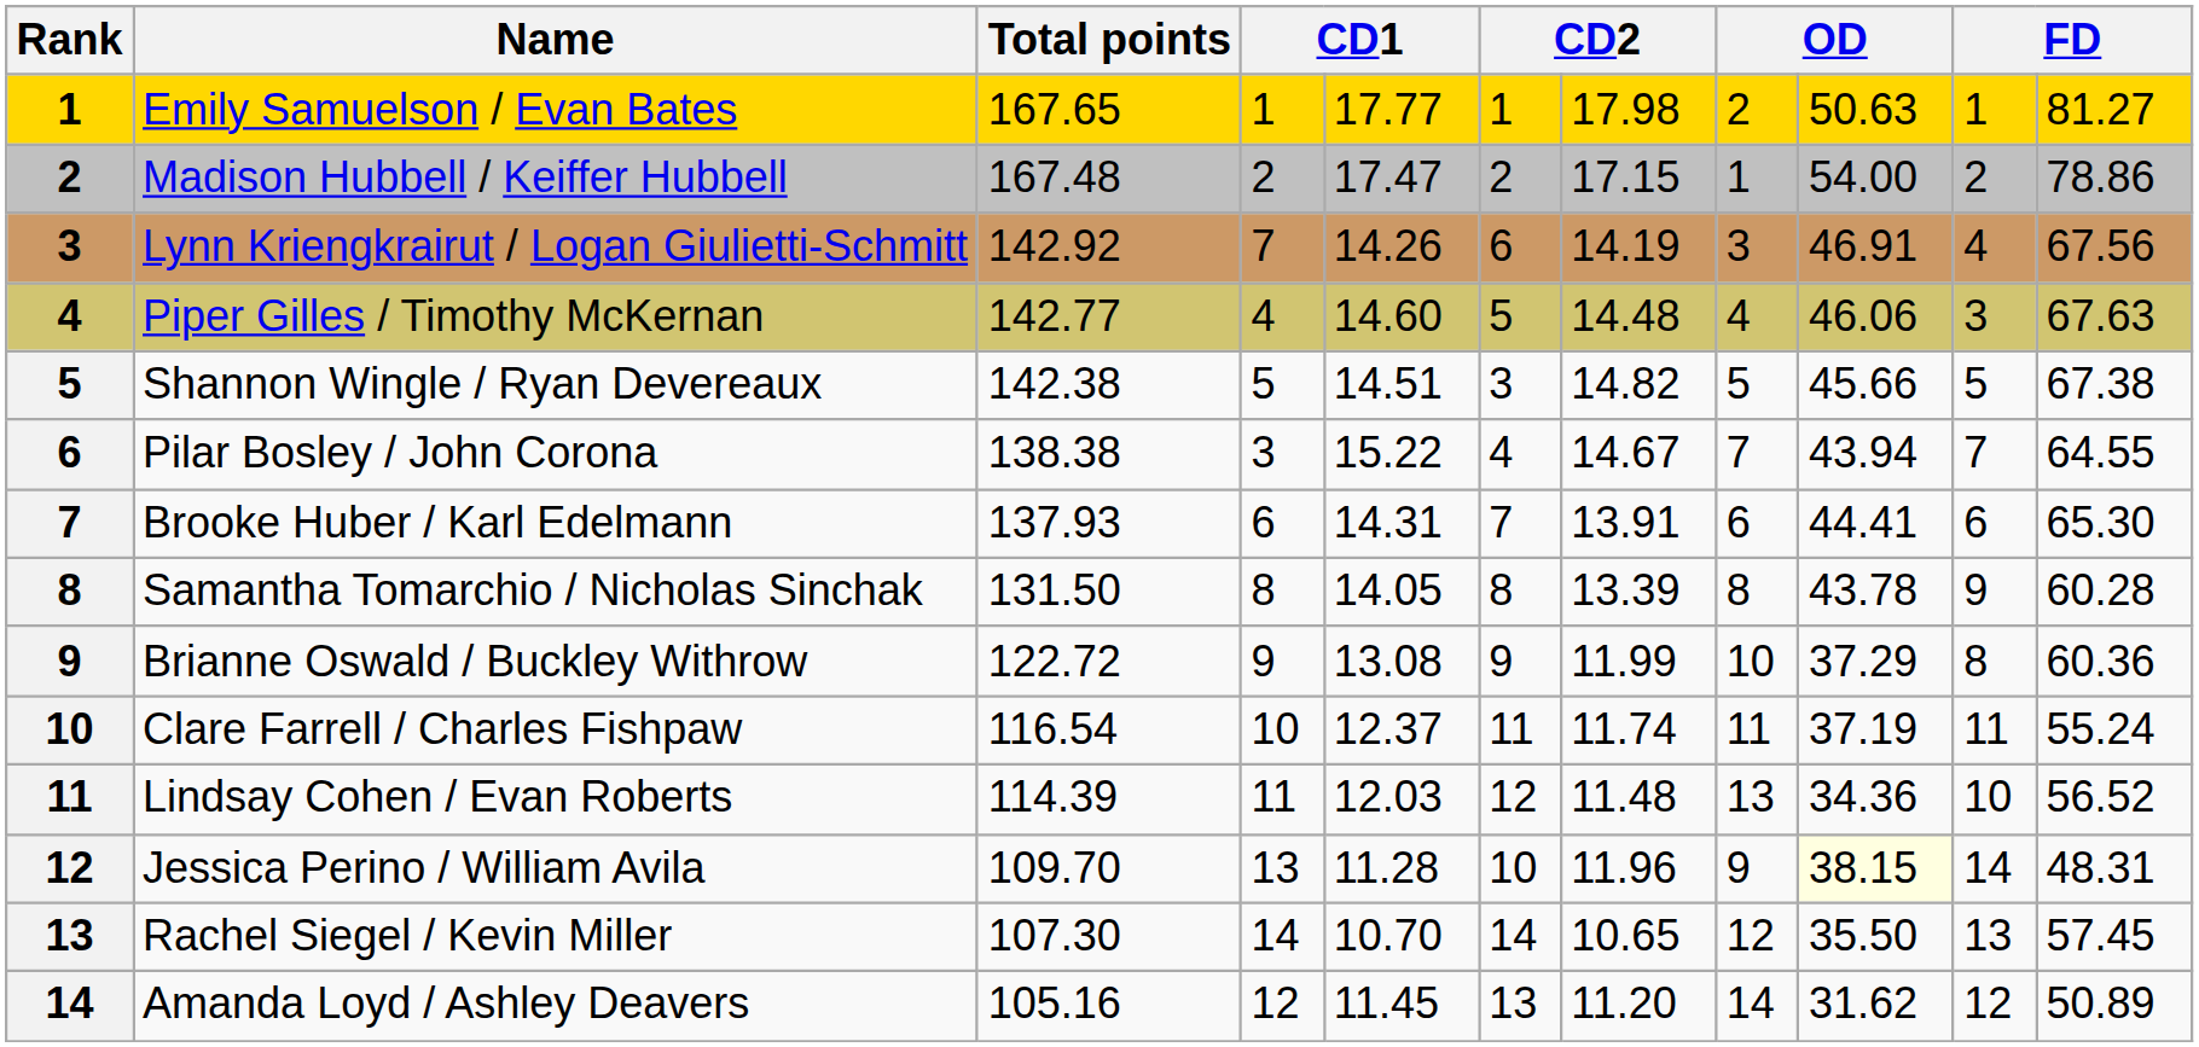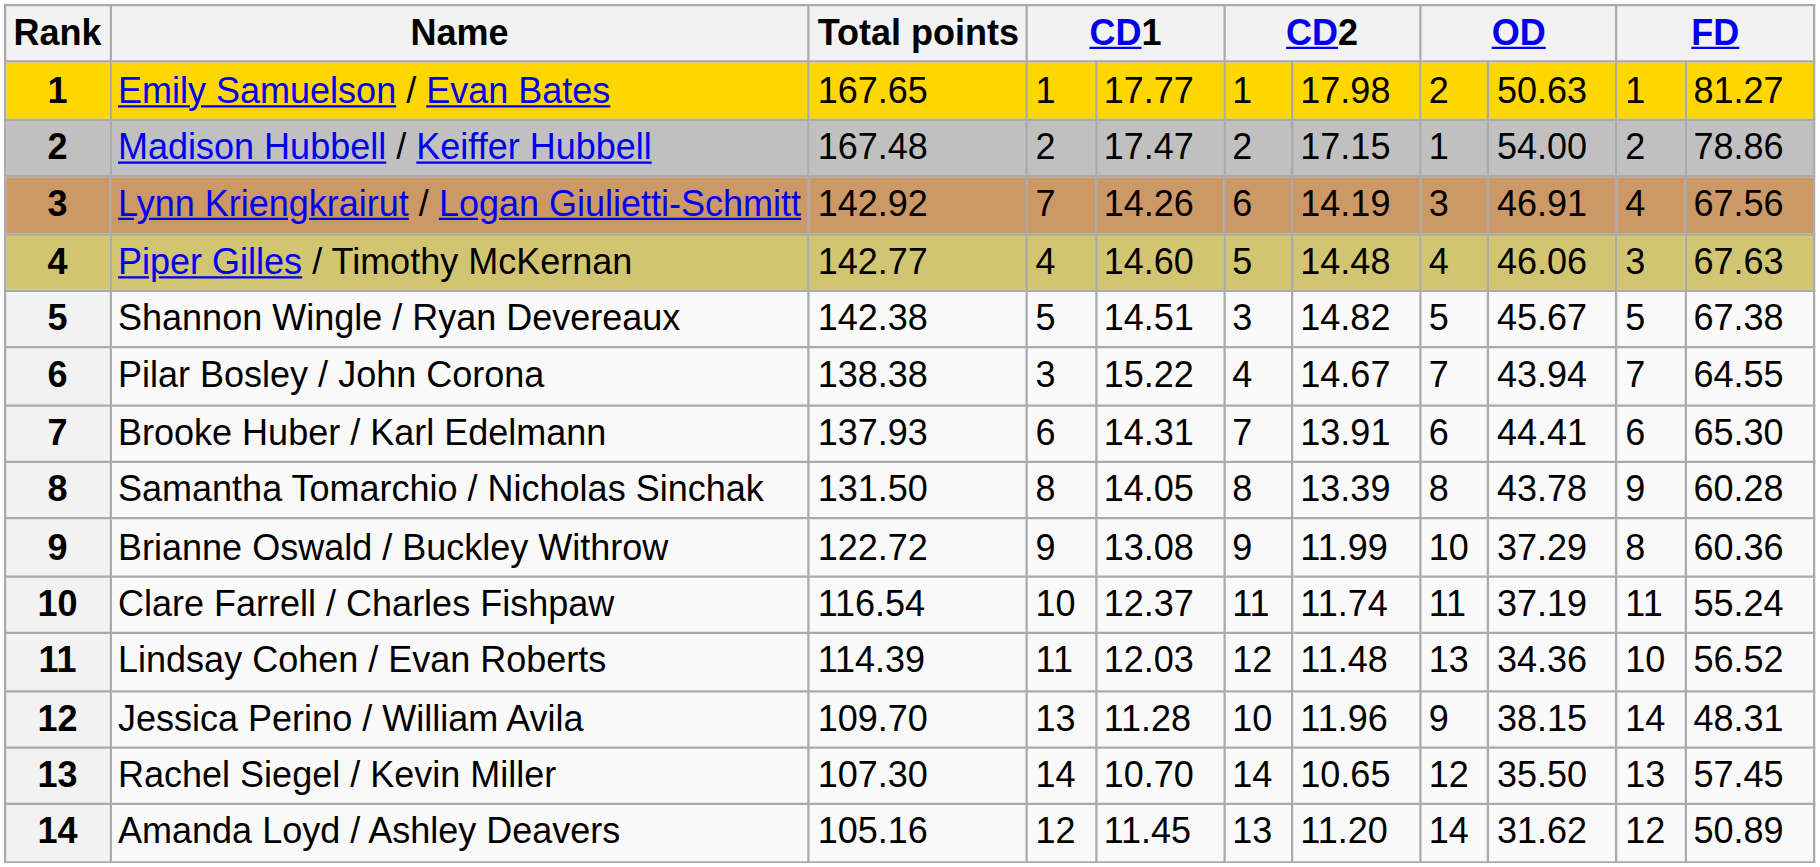Shannon Wingle / Ryan Devereaux | column 9: 45.66 -> 45.67
Jessica Perino / William Avila | column 9: lightyellow background -> no background
